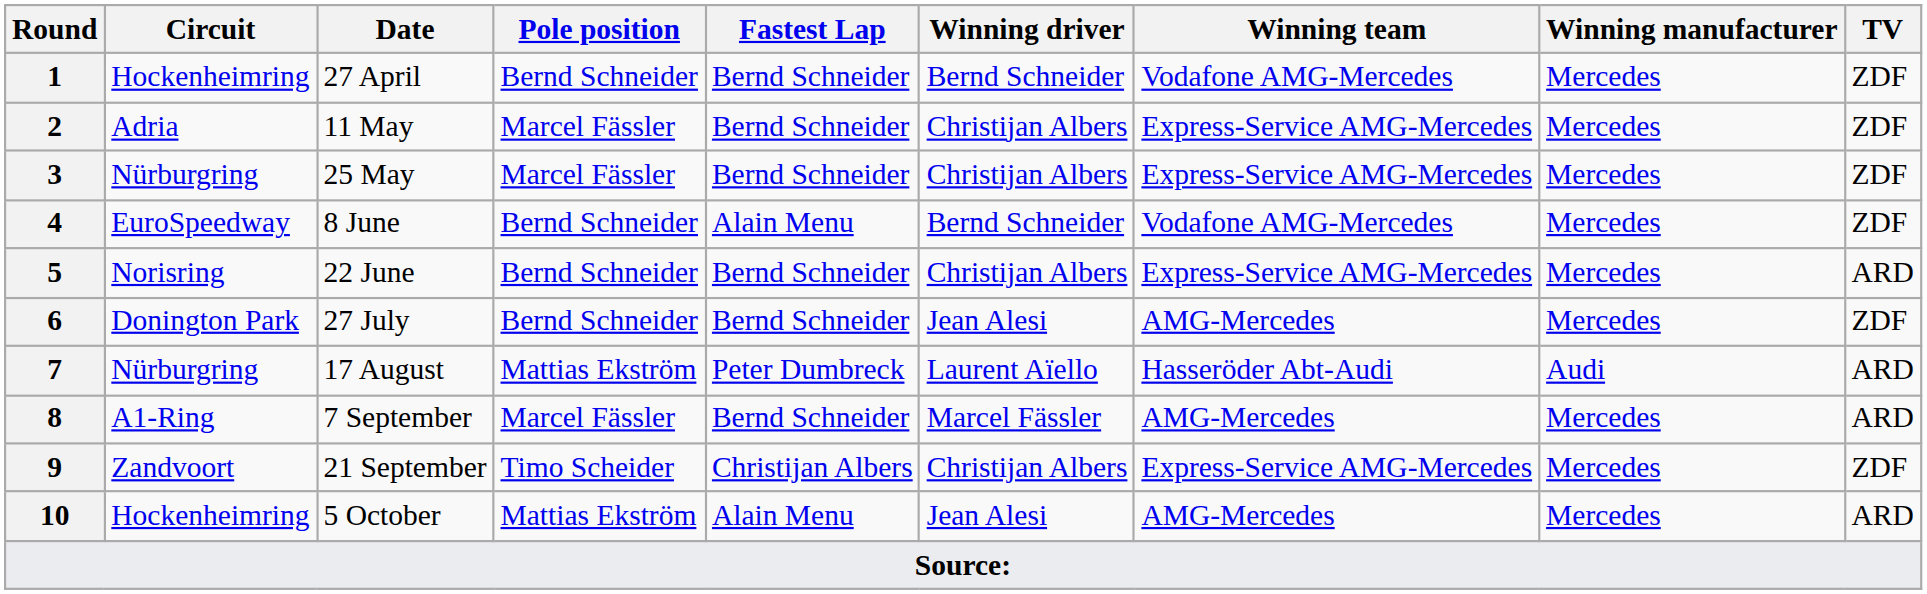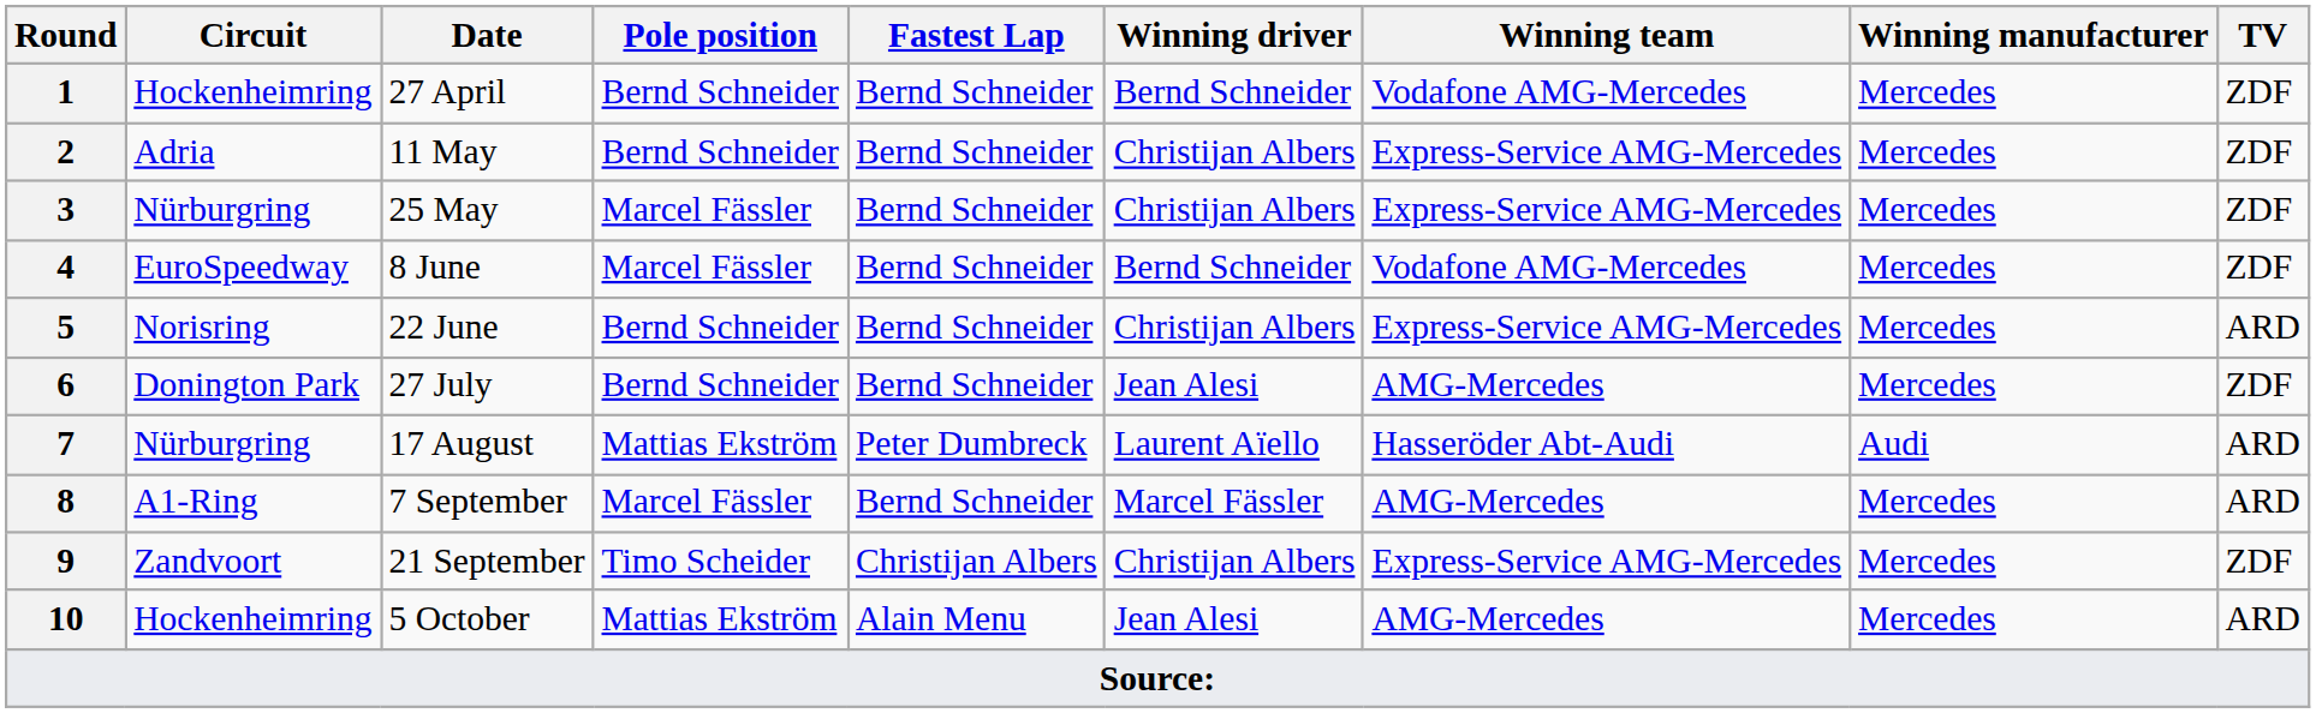2 | Pole position: Marcel Fässler -> Bernd Schneider
4 | Pole position: Bernd Schneider -> Marcel Fässler
4 | Fastest Lap: Alain Menu -> Bernd Schneider
